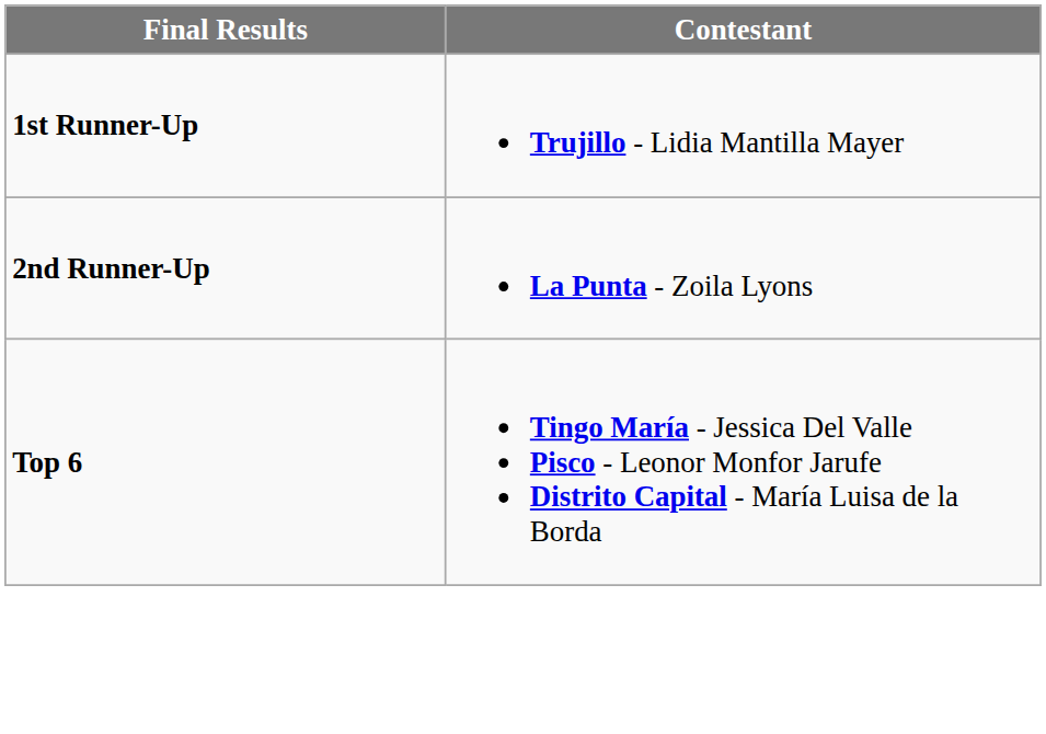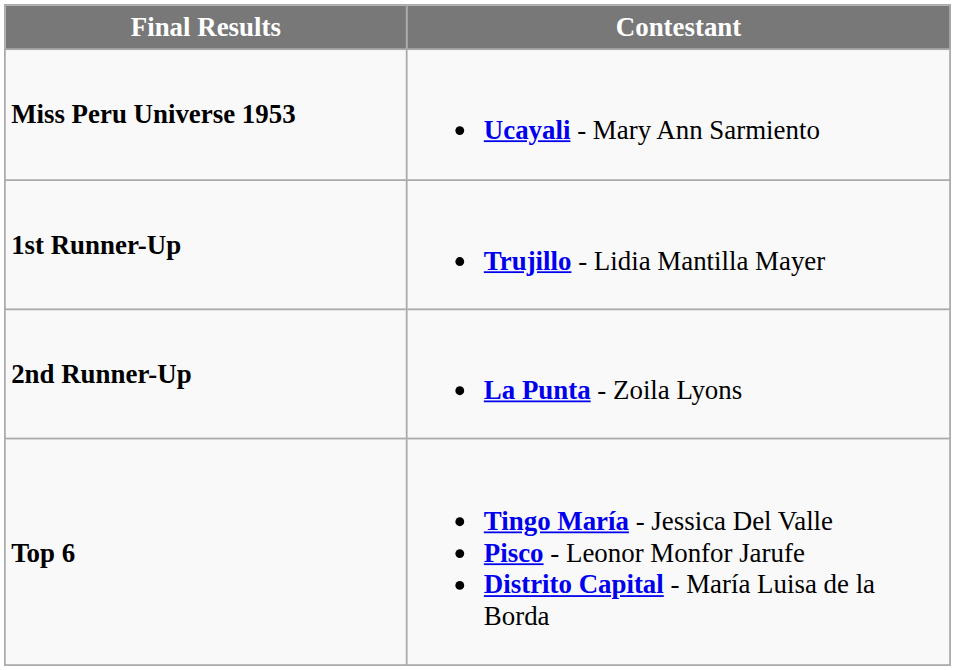+ row: Miss Peru Universe 1953 | Ucayali - Mary Ann Sarmiento
